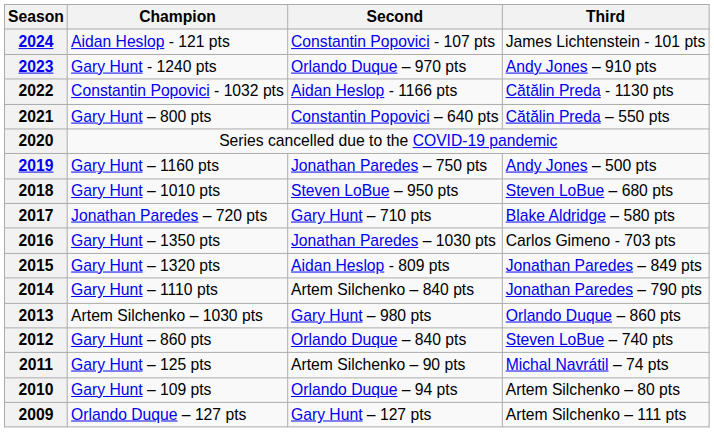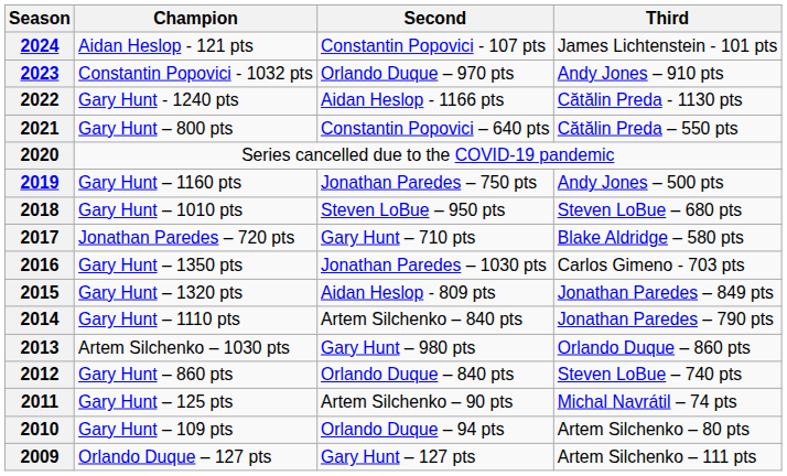2023 | Champion: Gary Hunt - 1240 pts -> Constantin Popovici - 1032 pts
2022 | Champion: Constantin Popovici - 1032 pts -> Gary Hunt - 1240 pts
